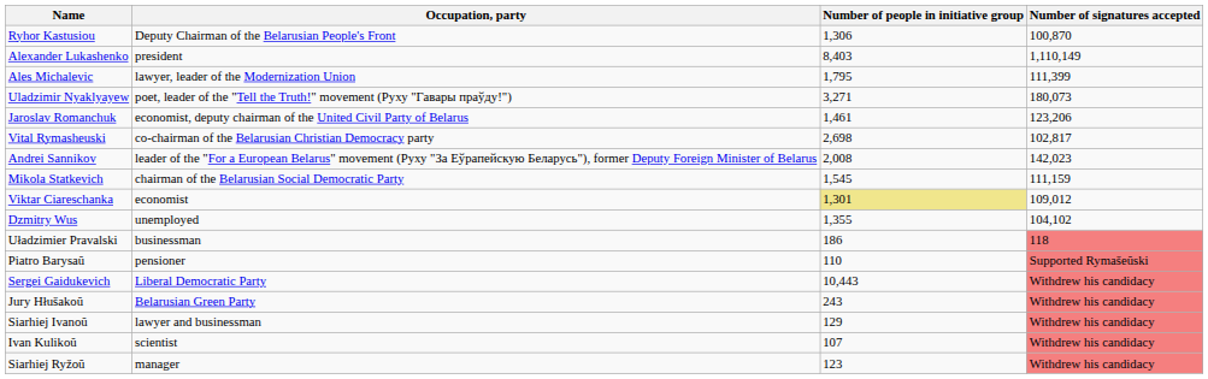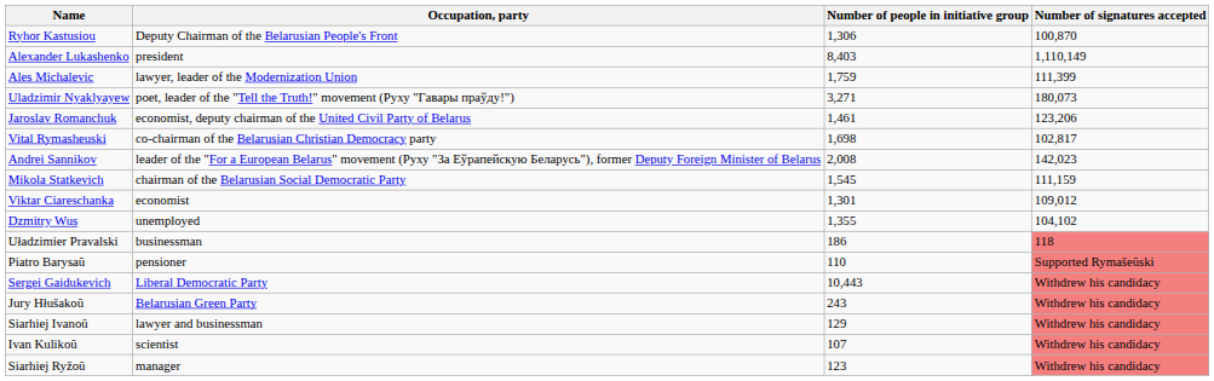Ales Michalevic | Number of people in initiative group: 1,795 -> 1,759
Vital Rymasheuski | Number of people in initiative group: 2,698 -> 1,698
Viktar Ciareschanka | Number of people in initiative group: khaki background -> no background
